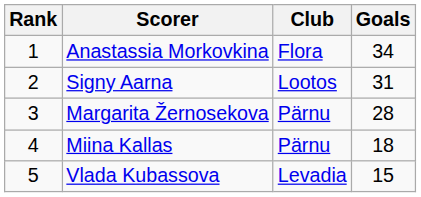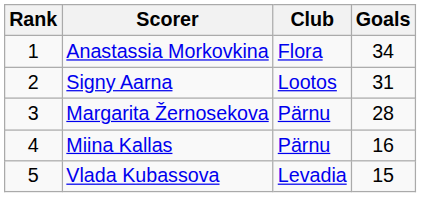Miina Kallas | Goals: 18 -> 16
